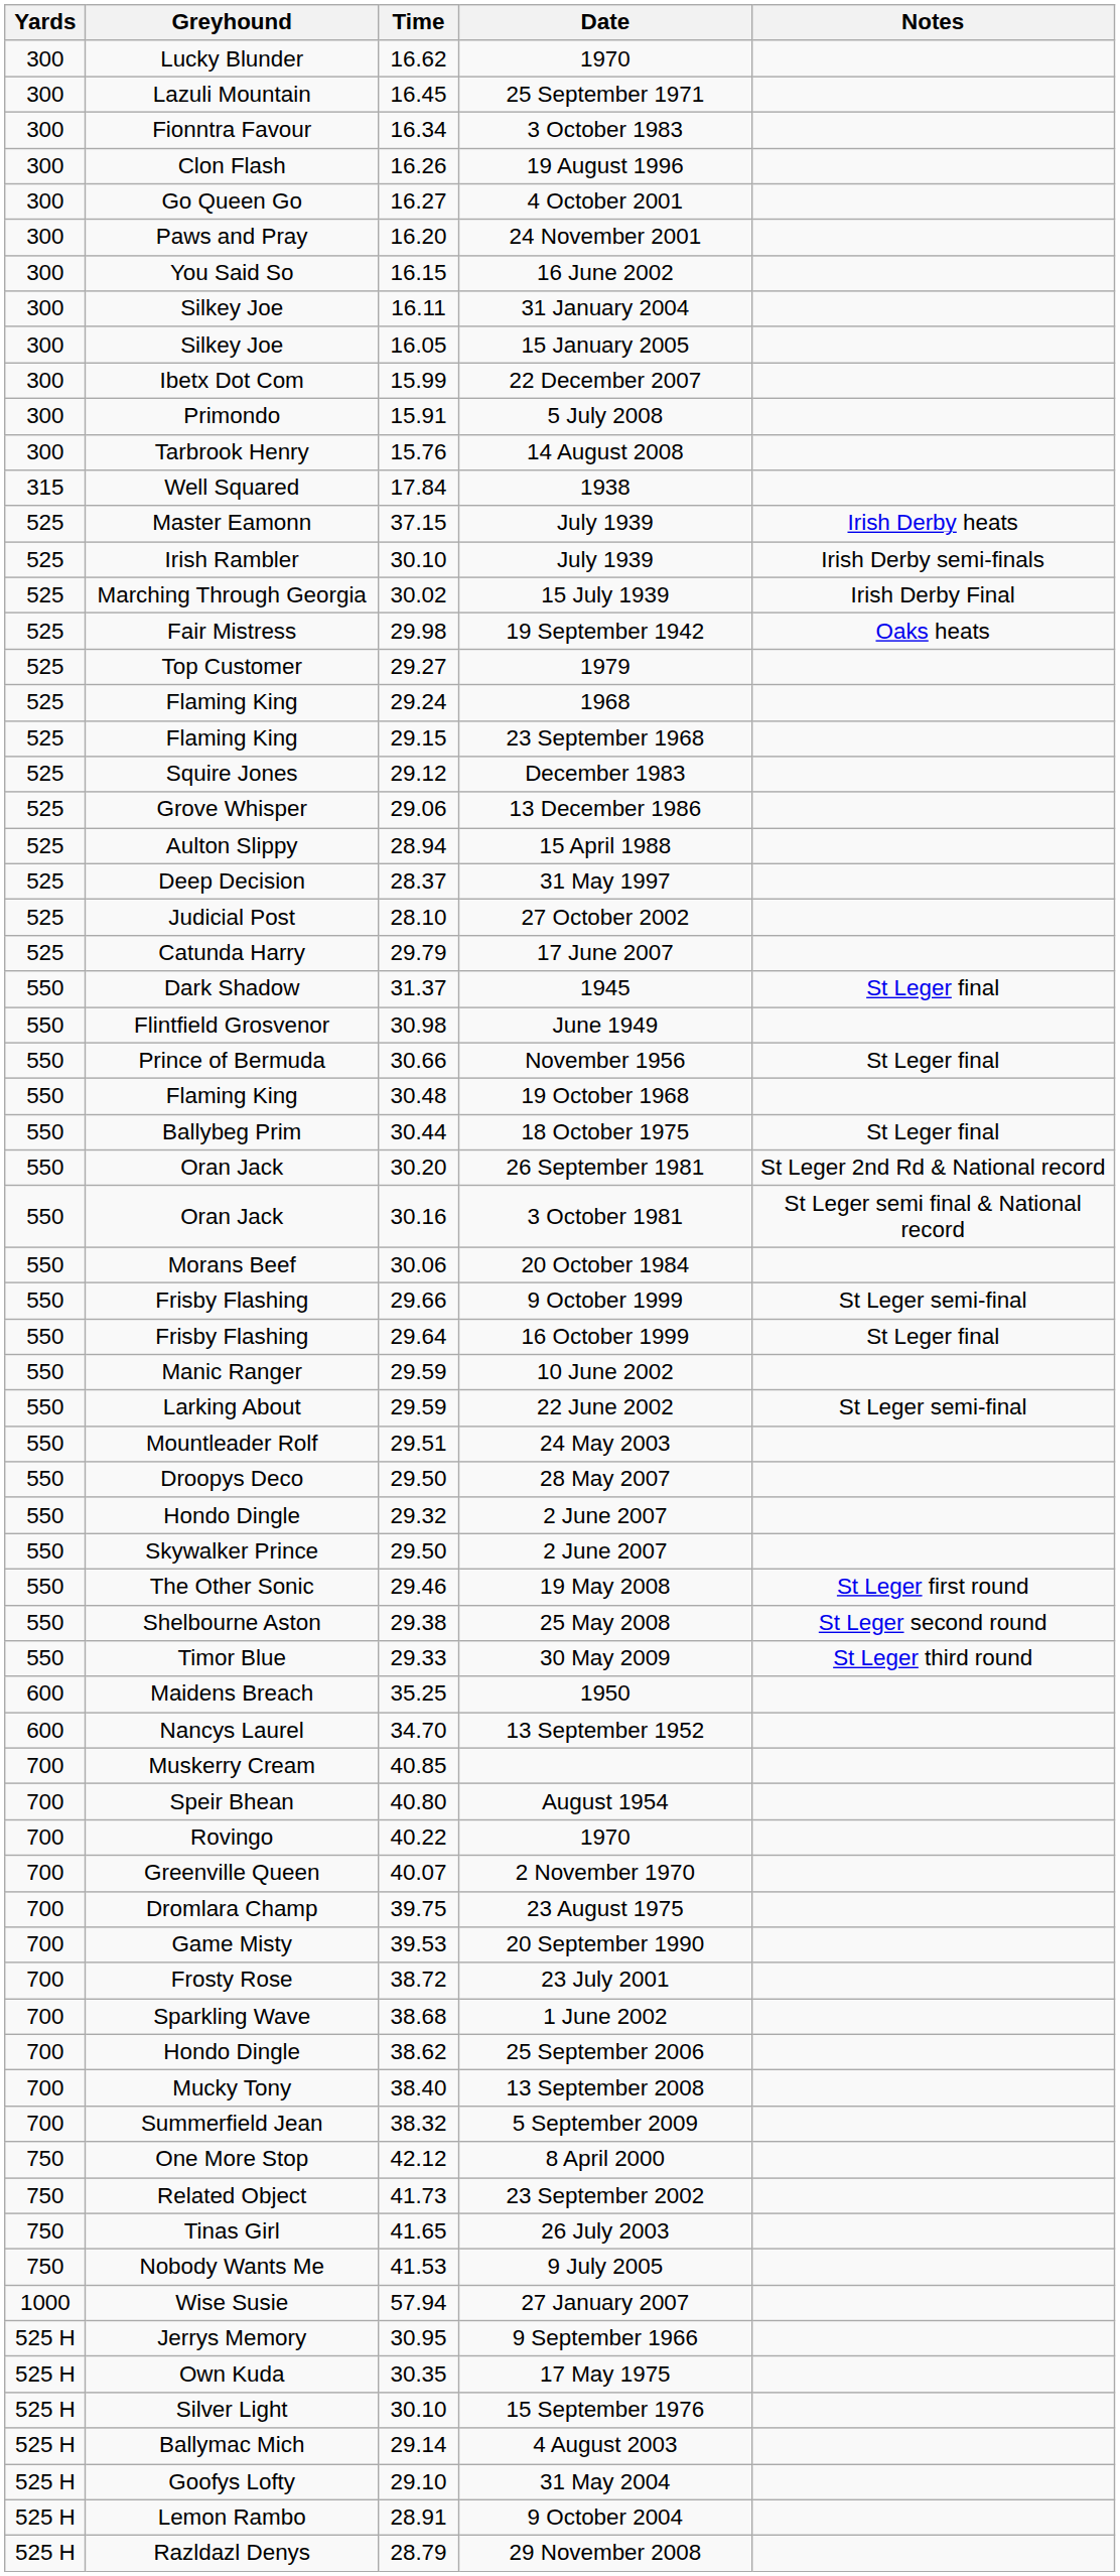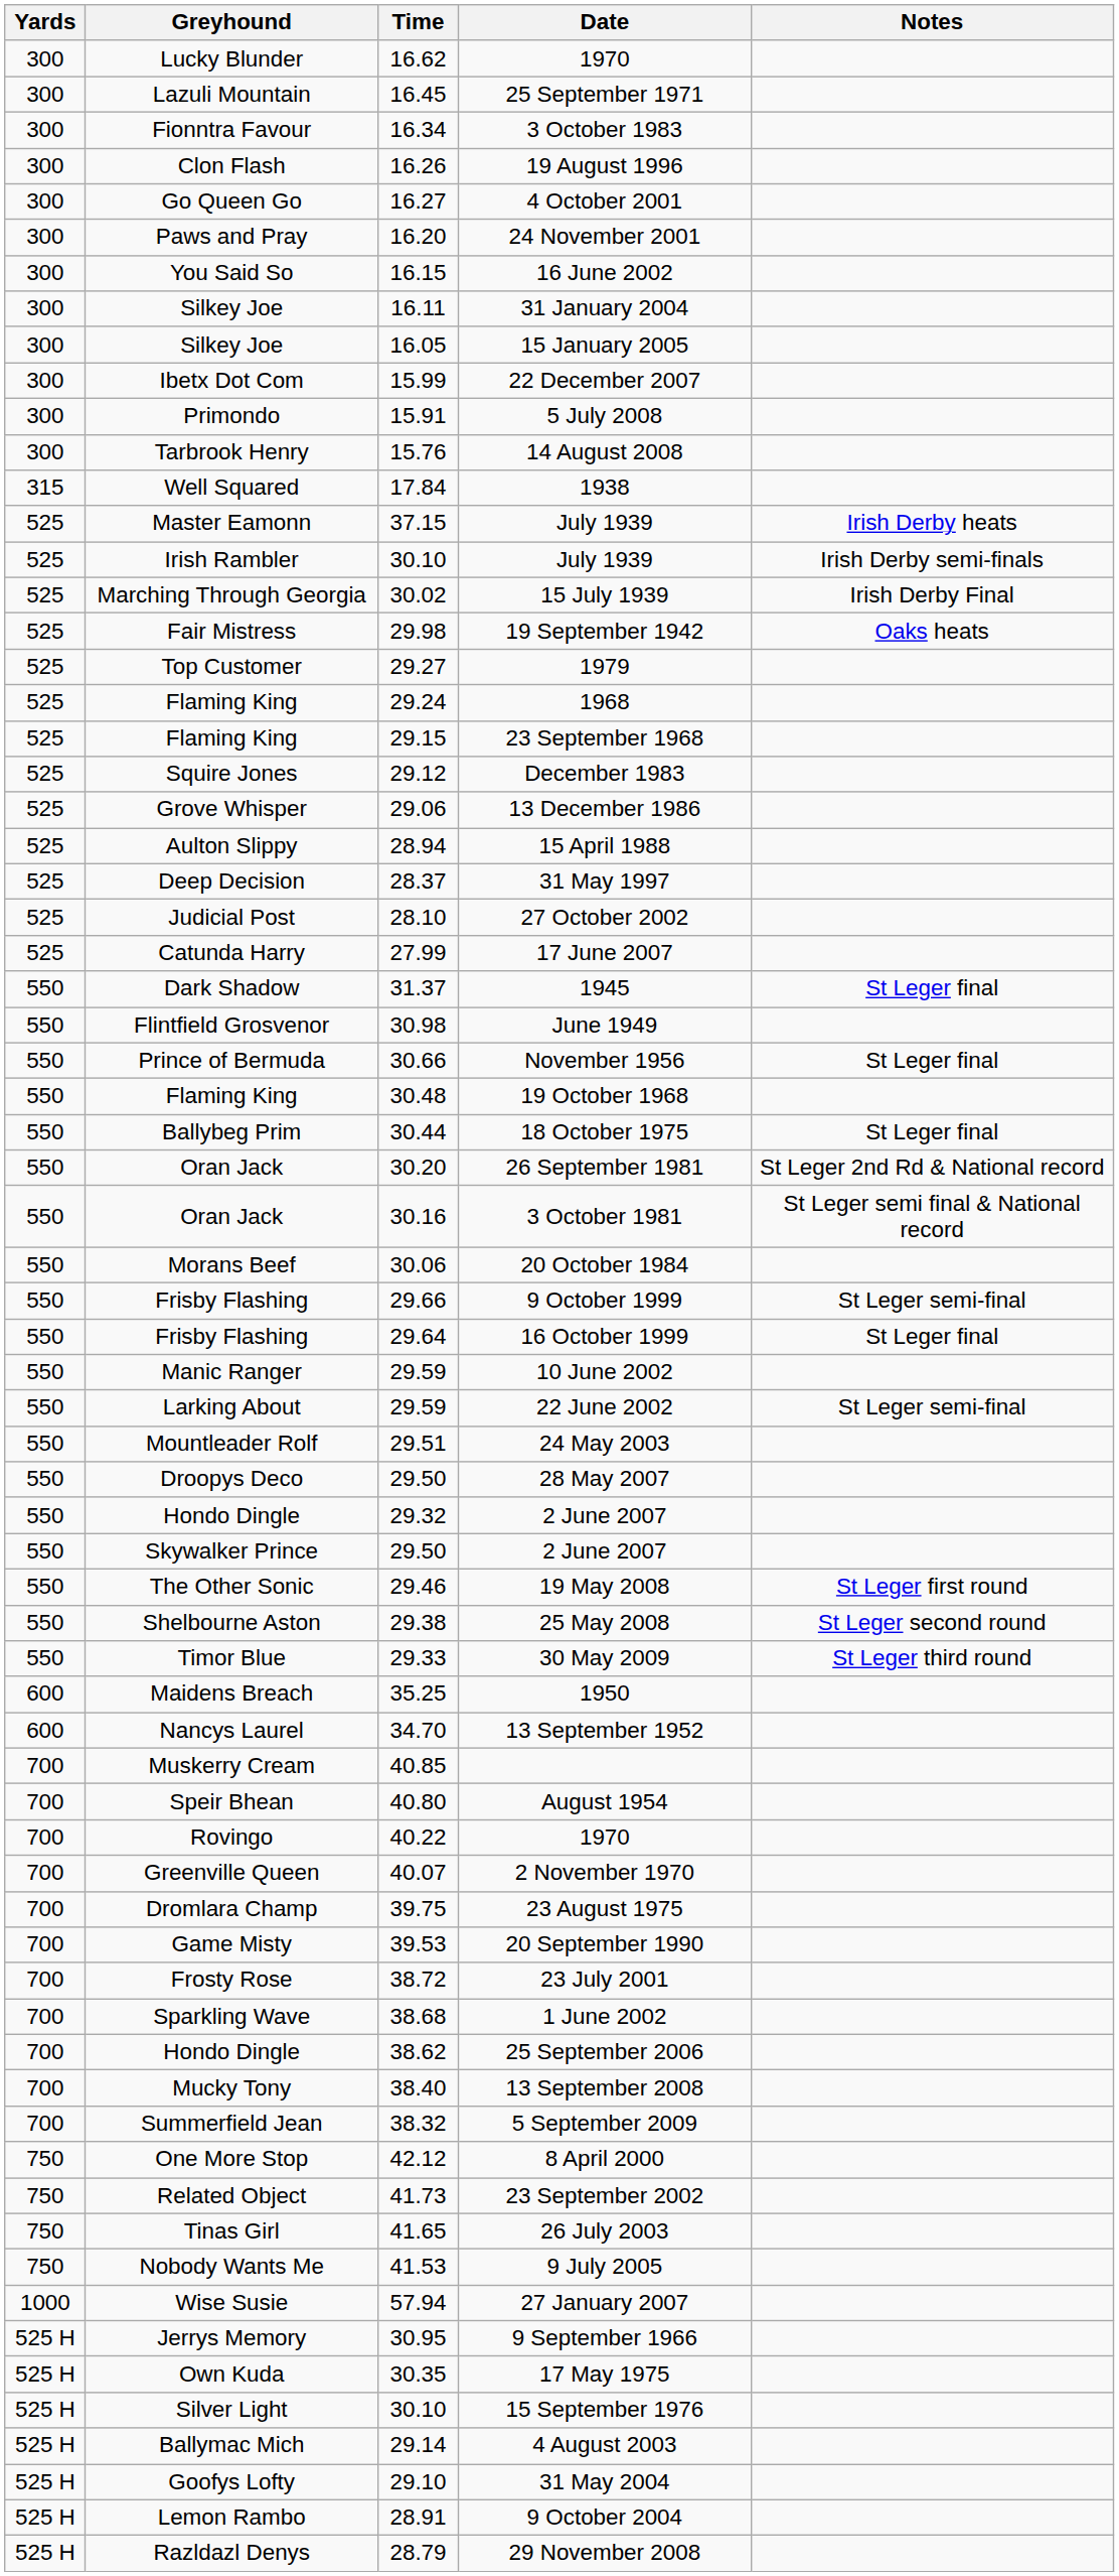17 June 2007 | Time: 29.79 -> 27.99
